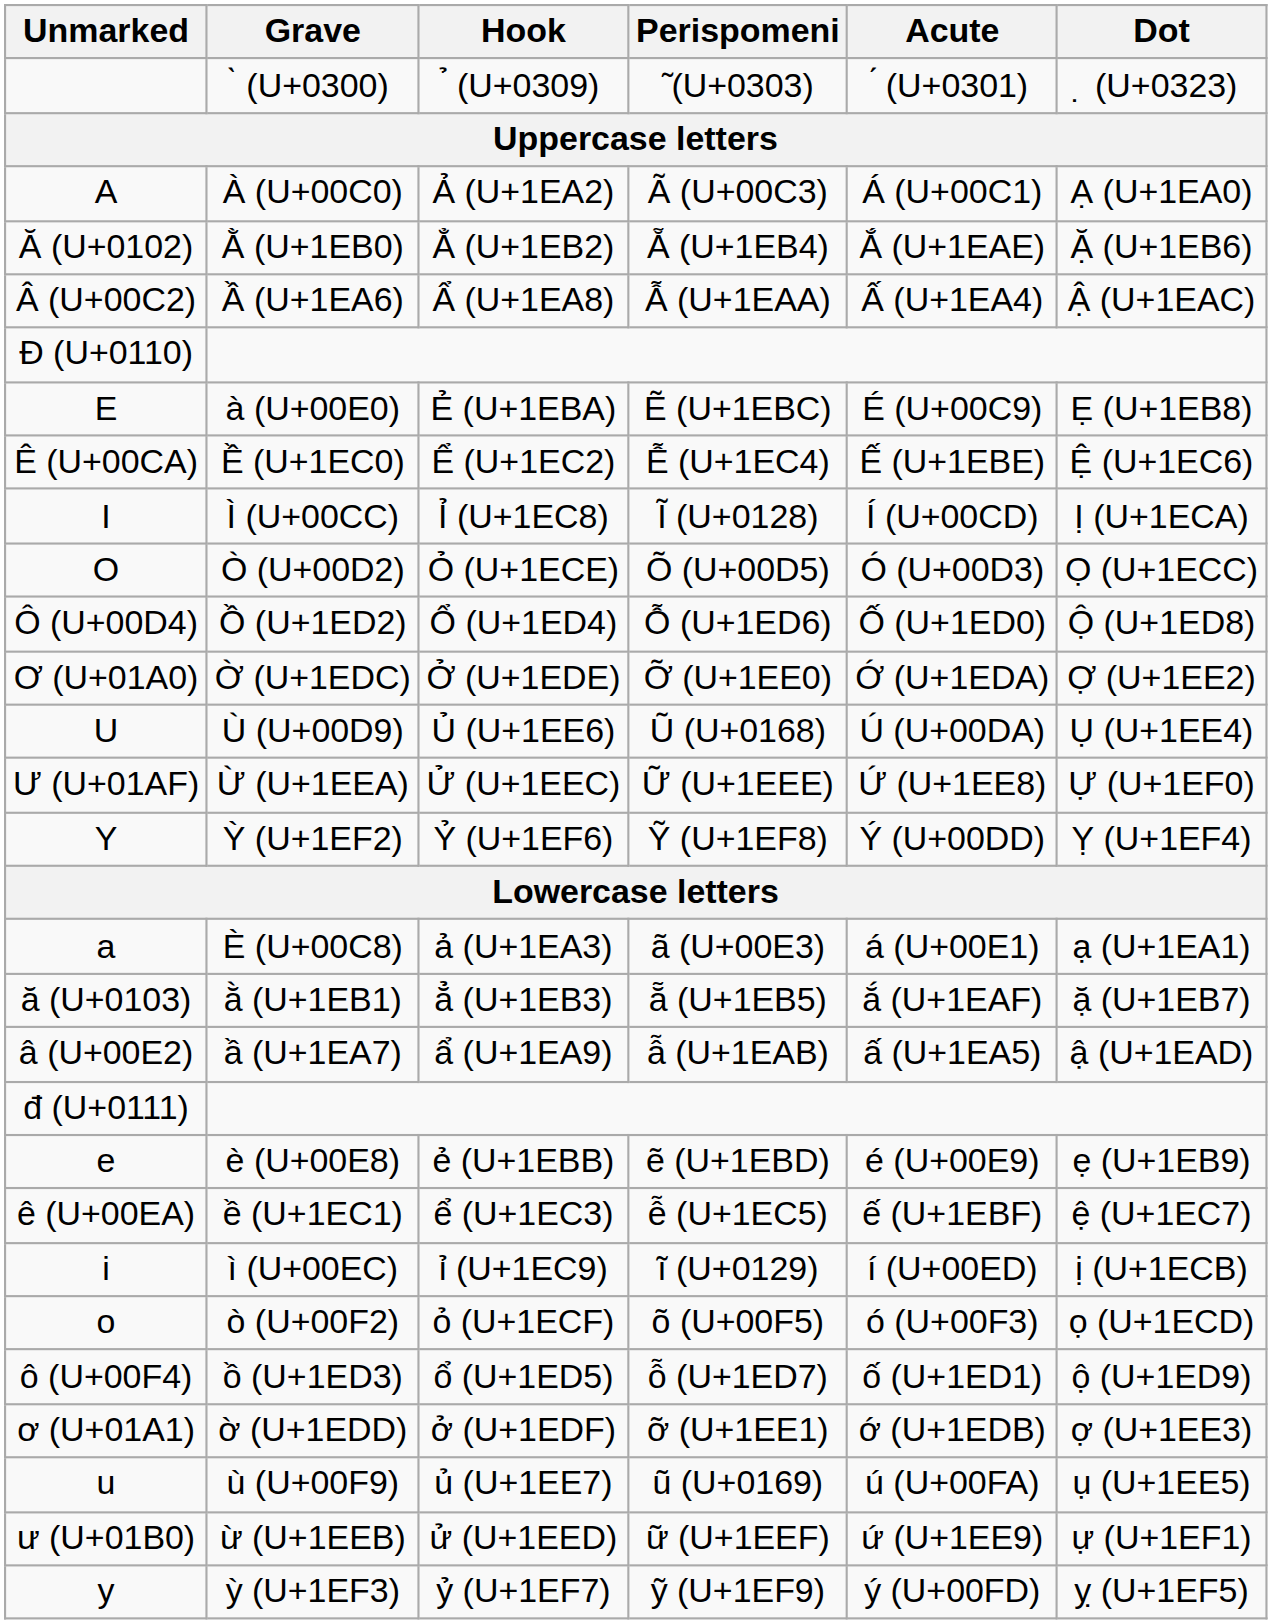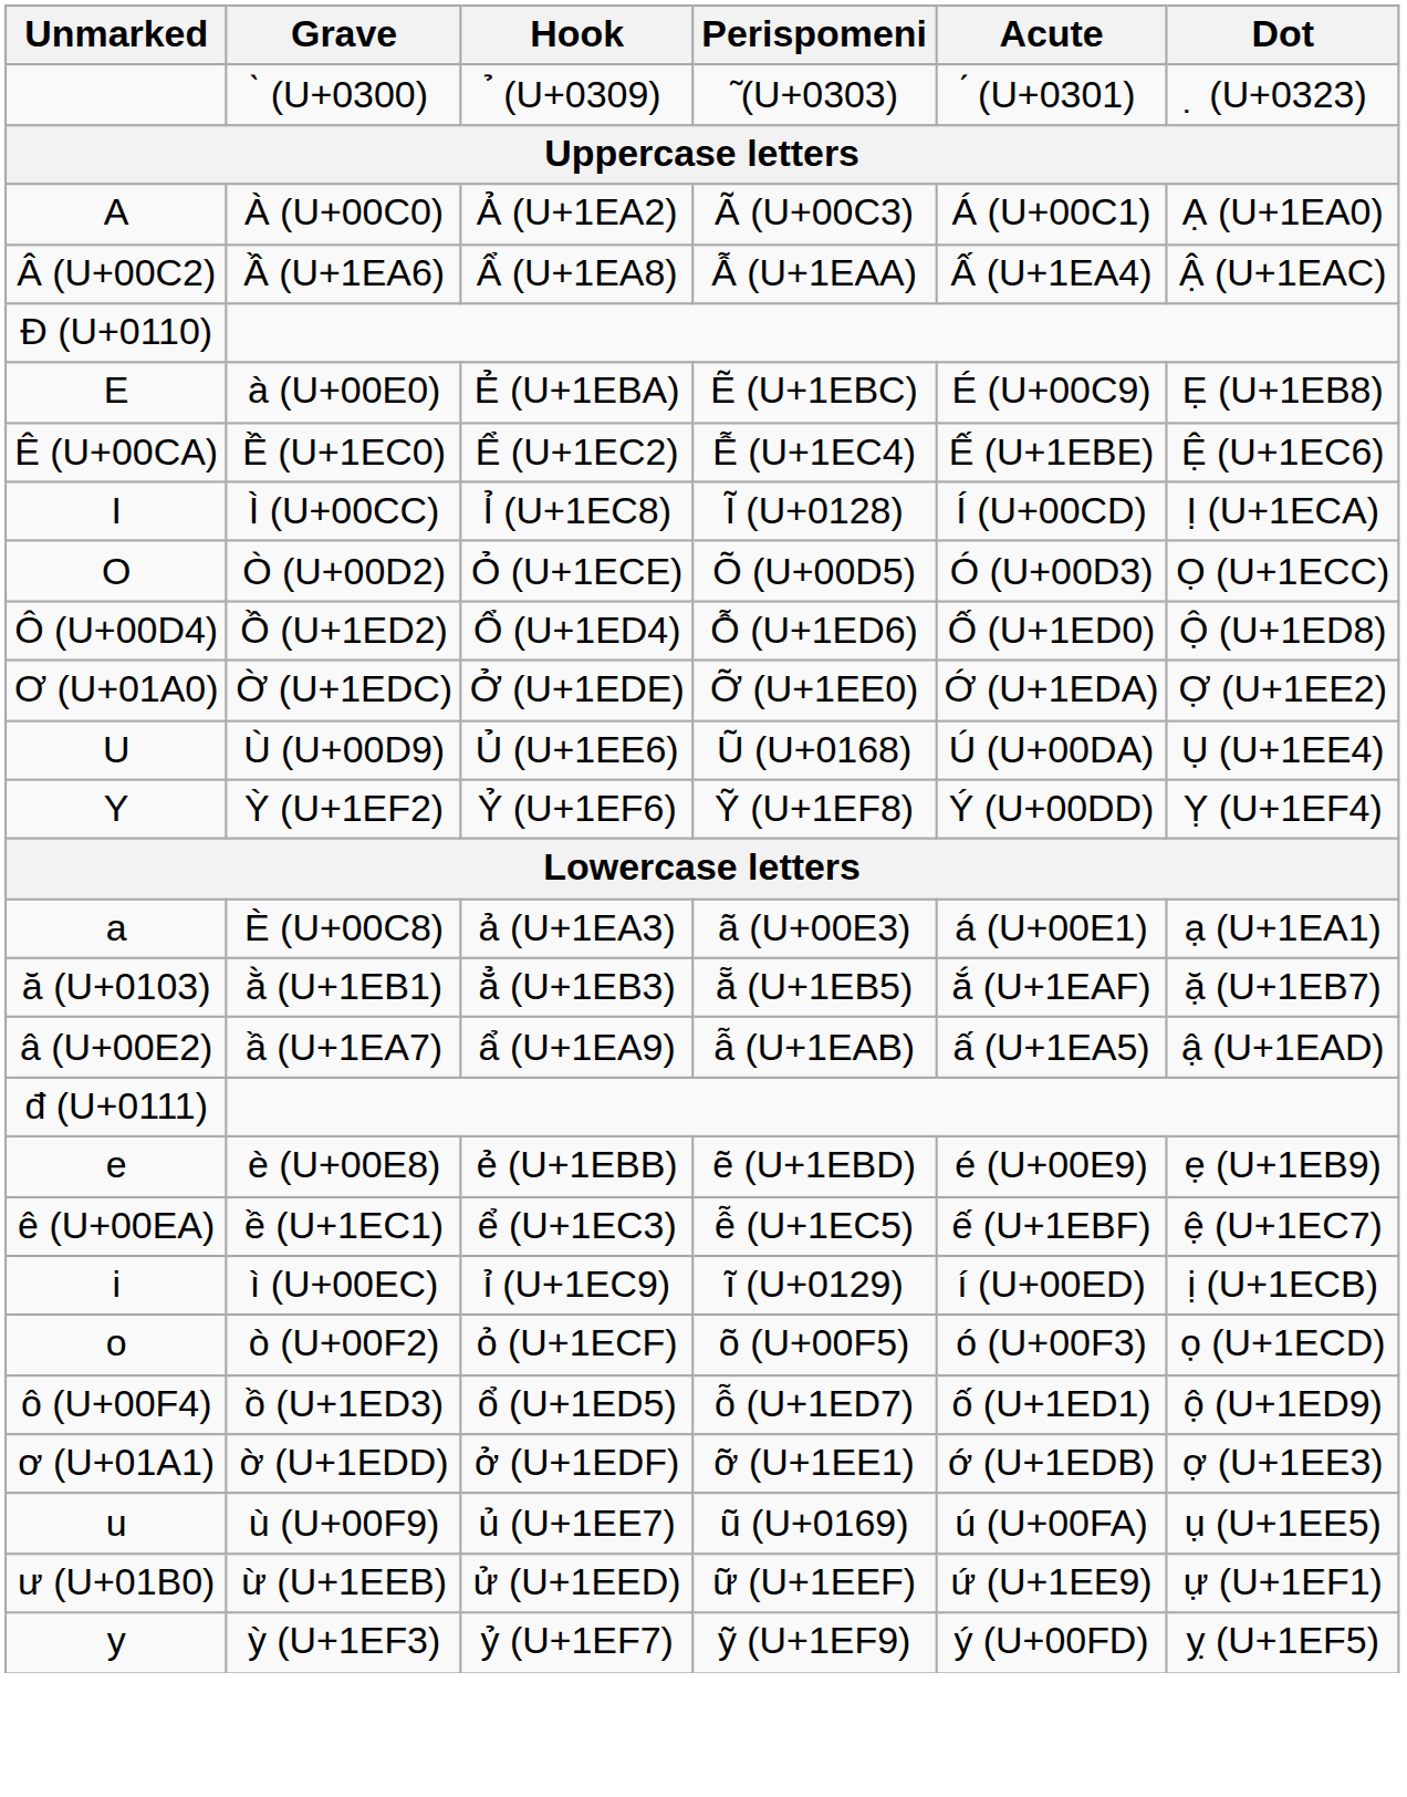- row: Ă (U+0102) | Ằ (U+1EB0) | Ẳ (U+1EB2) | Ẵ (U+1EB4) | Ắ (U+1EAE) | Ặ (U+1EB6)
- row: Ư (U+01AF) | Ừ (U+1EEA) | Ử (U+1EEC) | Ữ (U+1EEE) | Ứ (U+1EE8) | Ự (U+1EF0)
